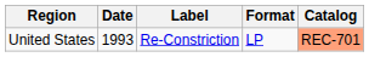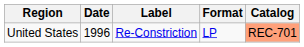United States | Date: 1993 -> 1996
